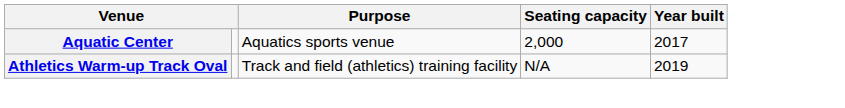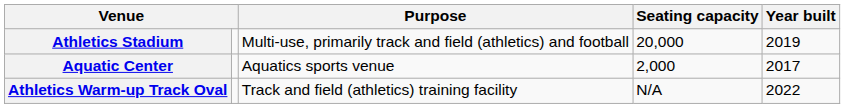+ row: Athletics Stadium | Multi-use, primarily track and field (athletics) and football | 20,000 | 2019
Athletics Warm-up Track Oval | Year built: 2019 -> 2022
